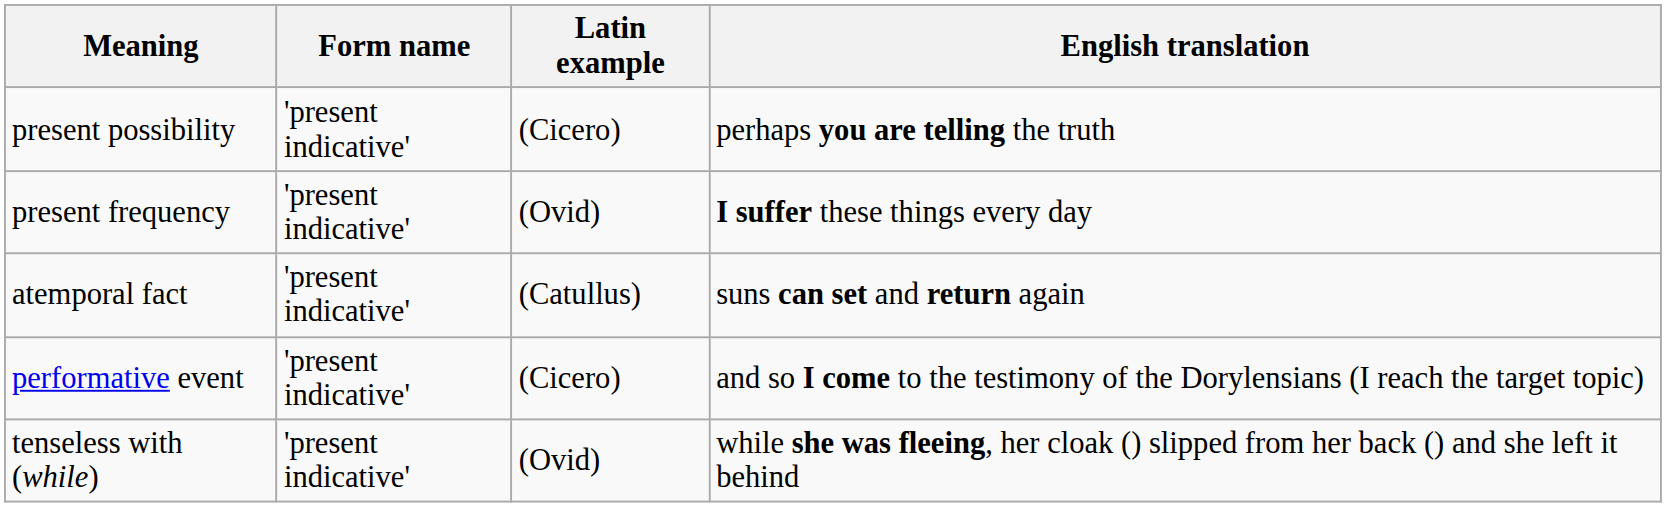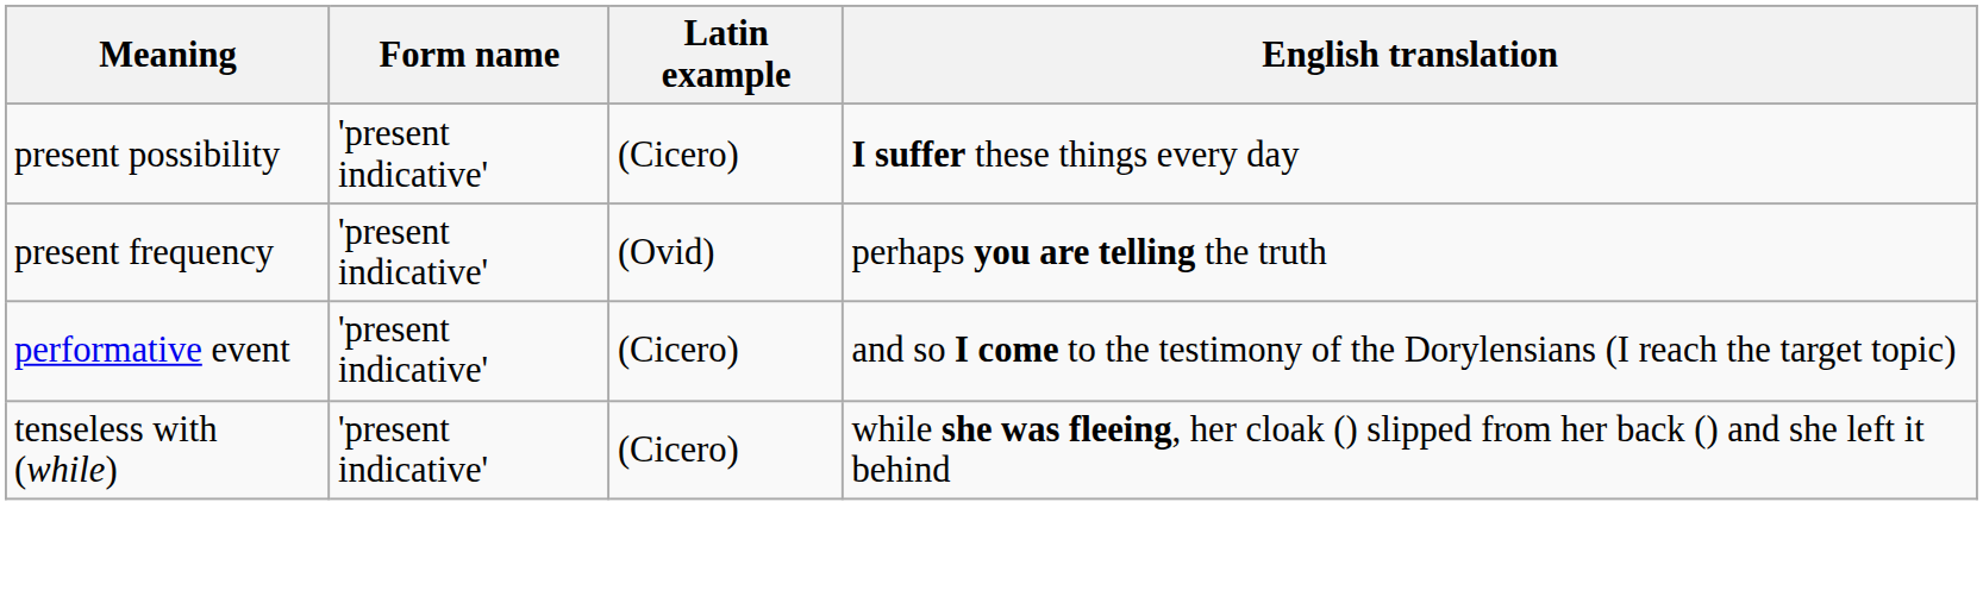present possibility | English translation: perhaps you are telling the truth -> I suffer these things every day
present frequency | English translation: I suffer these things every day -> perhaps you are telling the truth
- row: atemporal fact | 'present indicative' | (Catullus) | suns can set and return again
tenseless with (while) | Latin example: (Ovid) -> (Cicero)
